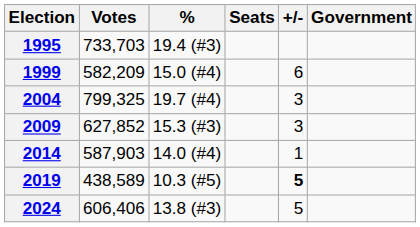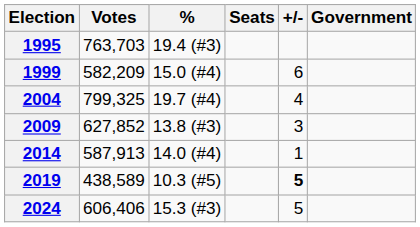1995 | Votes: 733,703 -> 763,703
2004 | +/-: 3 -> 4
2009 | %: 15.3 (#3) -> 13.8 (#3)
2014 | Votes: 587,903 -> 587,913
2024 | %: 13.8 (#3) -> 15.3 (#3)
